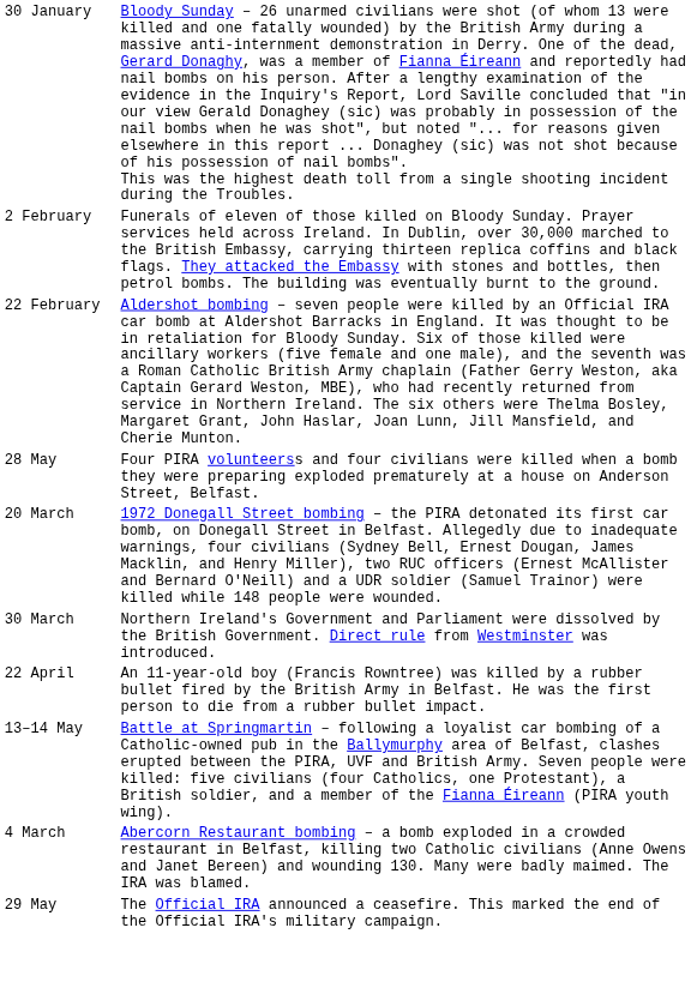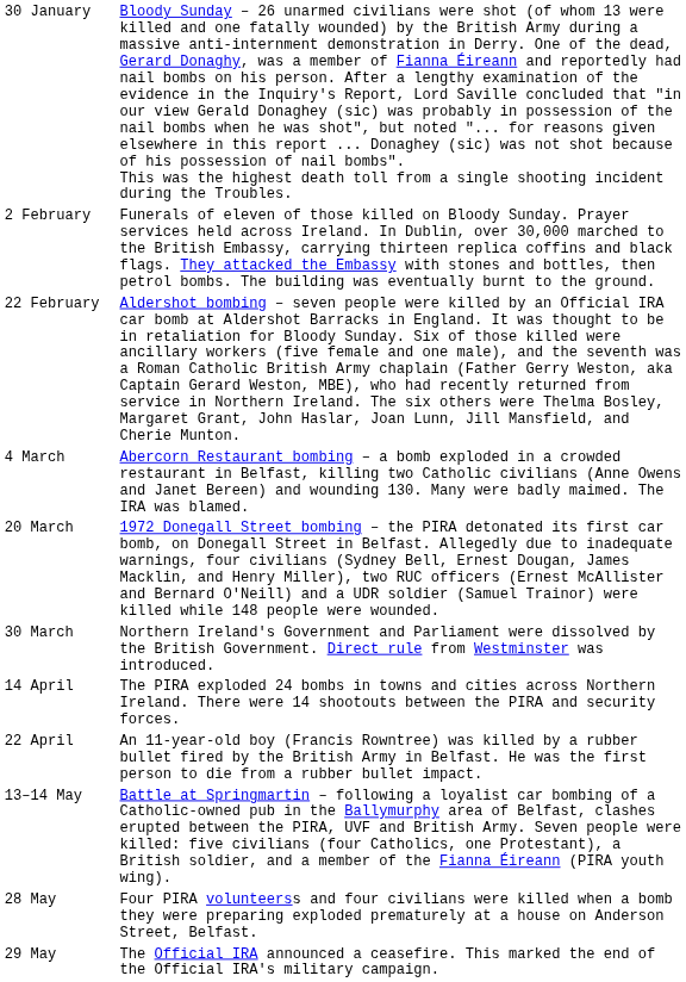rows swapped: 4 March <-> 28 May
+ row: 14 April | The PIRA exploded 24 bombs in towns and cities across Northern Ireland. There were 14 shootouts between the PIRA and security forces.
